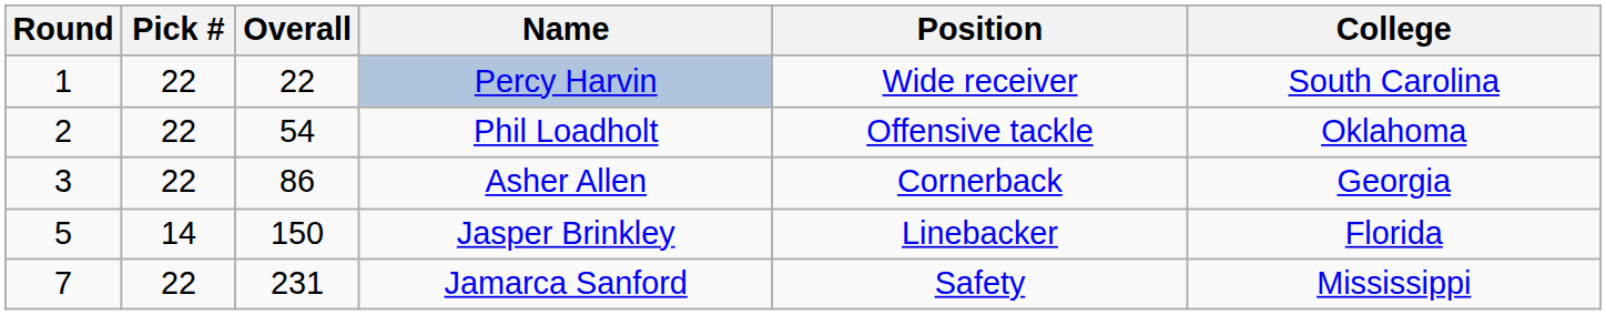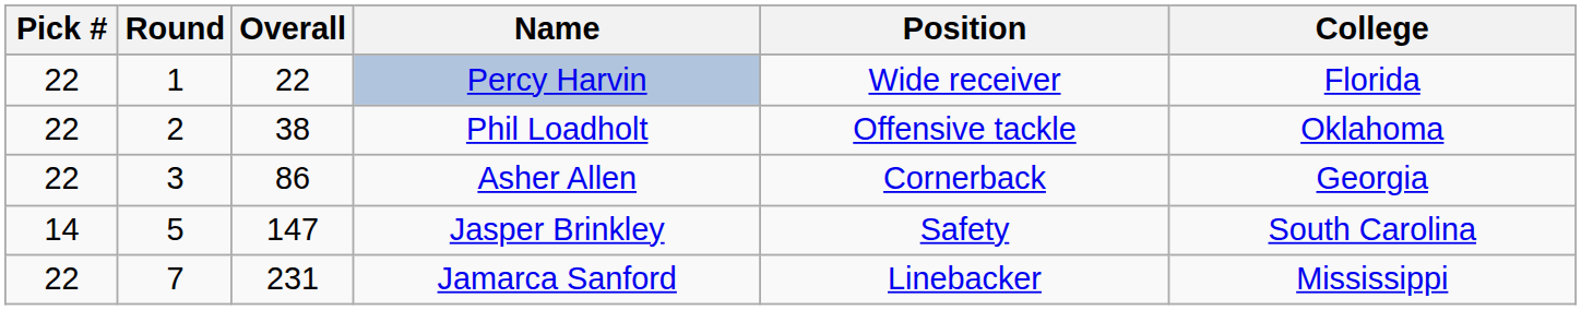columns swapped: Round <-> Pick #
Percy Harvin | College: South Carolina -> Florida
Phil Loadholt | Overall: 54 -> 38
Jasper Brinkley | Overall: 150 -> 147
Jasper Brinkley | Position: Linebacker -> Safety
Jasper Brinkley | College: Florida -> South Carolina
Jamarca Sanford | Position: Safety -> Linebacker
